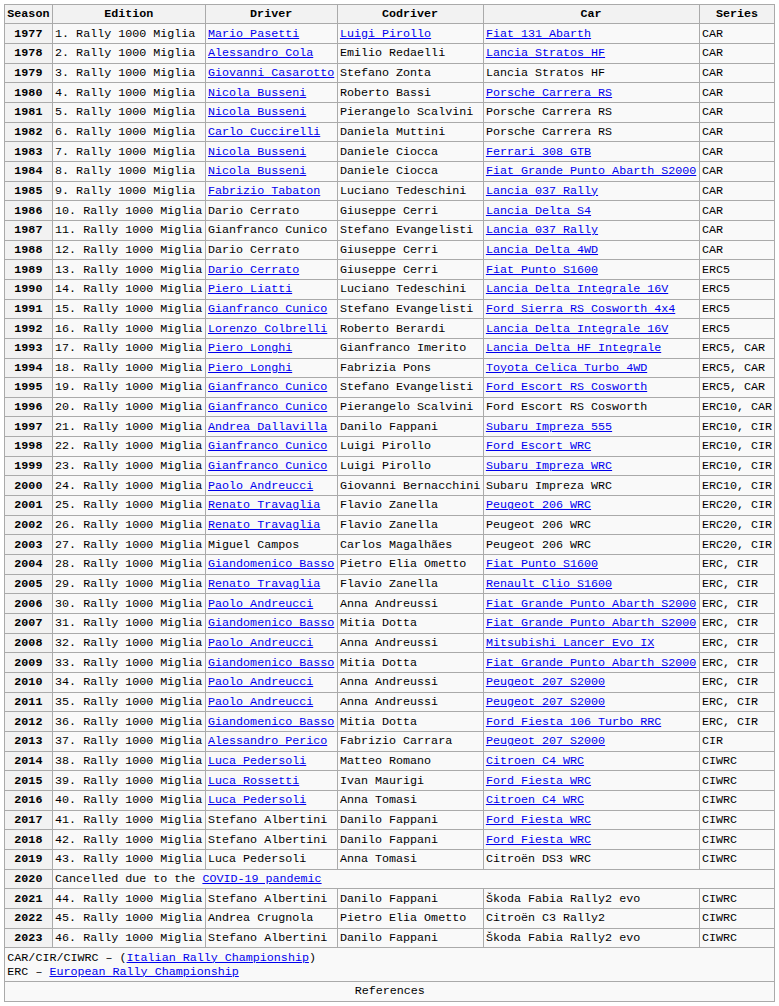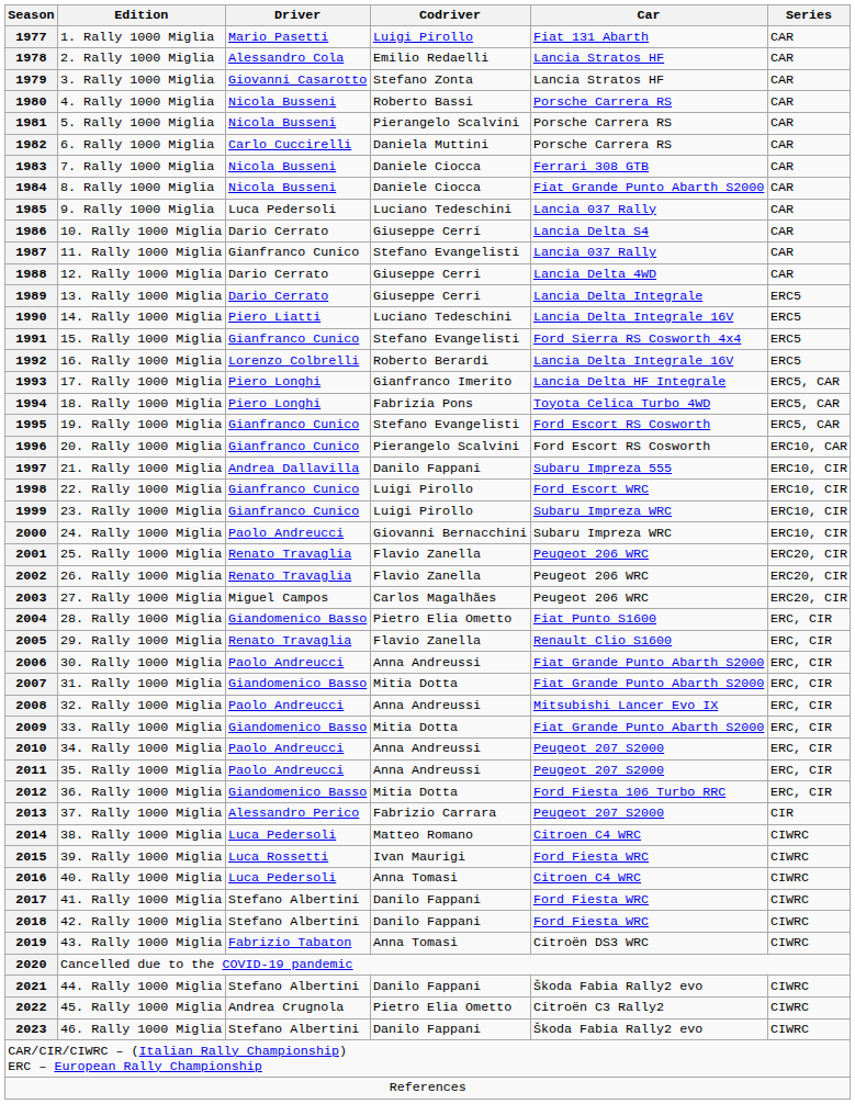1985 | Driver: Fabrizio Tabaton -> Luca Pedersoli
1989 | Car: Fiat Punto S1600 -> Lancia Delta Integrale
2019 | Driver: Luca Pedersoli -> Fabrizio Tabaton
